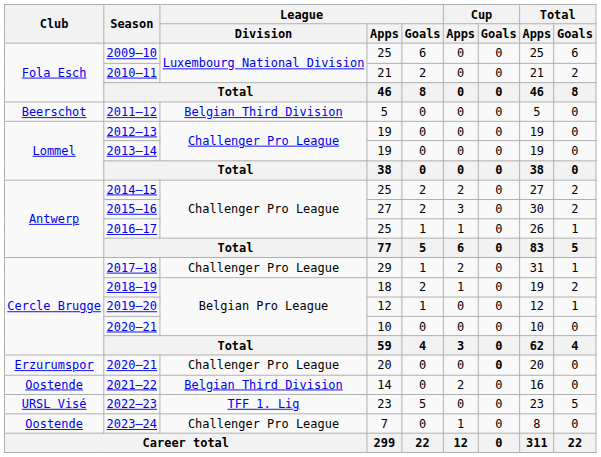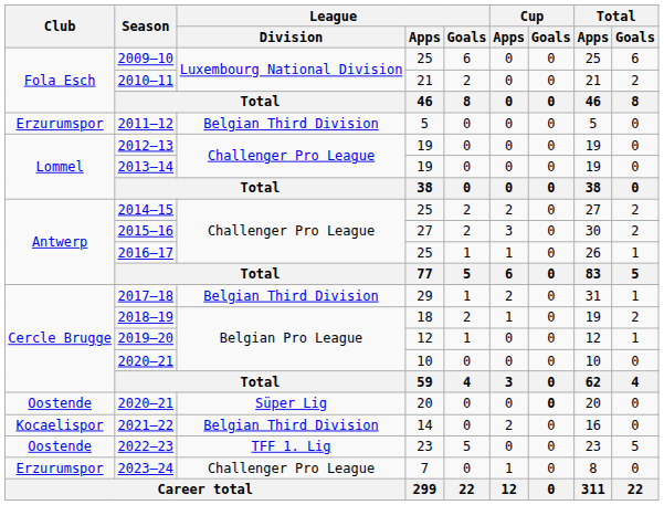2011–12 | Club: Beerschot -> Erzurumspor
2017–18 | League / Division: Challenger Pro League -> Belgian Third Division
2020–21 / 20 | Club: Erzurumspor -> Oostende
2020–21 / 20 | League / Division: Challenger Pro League -> Süper Lig
2021–22 | Club: Oostende -> Kocaelispor
2022–23 | Club: URSL Visé -> Oostende
2023–24 | Club: Oostende -> Erzurumspor
